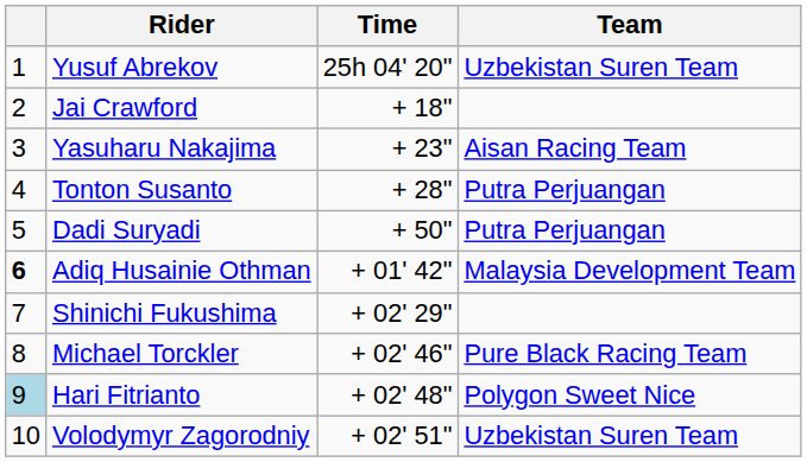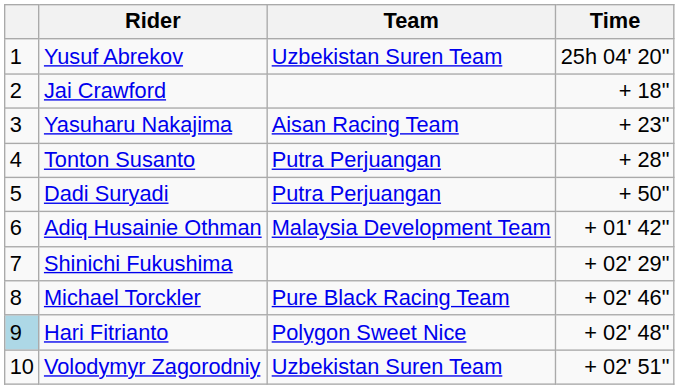columns swapped: Team <-> Time
Adiq Husainie Othman | column 1: bold -> normal
